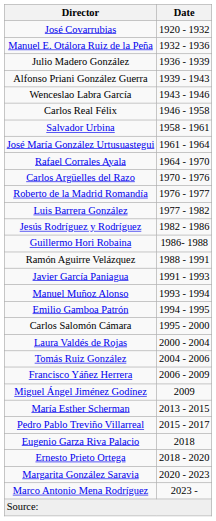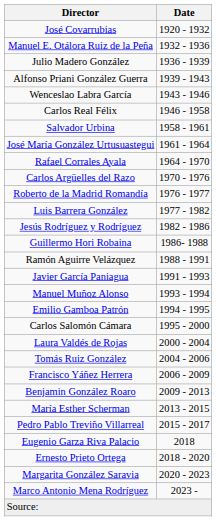- row: Miguel Ángel Jiménez Godínez | 2009
+ row: Benjamin González Roaro | 2009 - 2013
